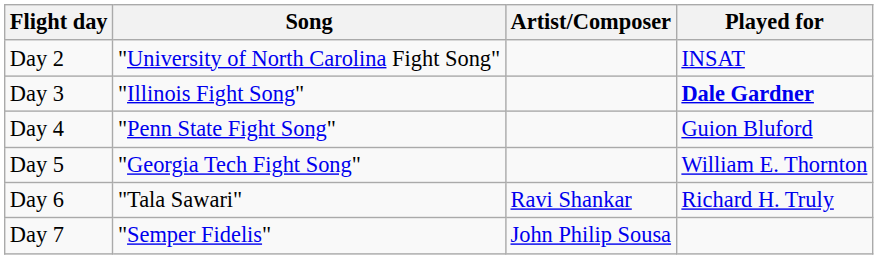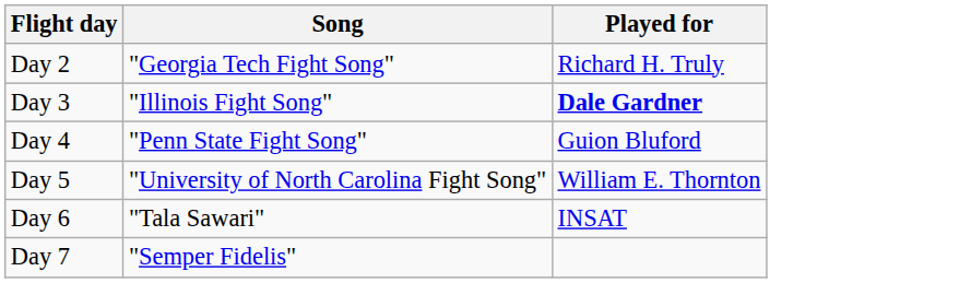- column: Artist/Composer | Ravi Shankar | John Philip Sousa
Day 2 | Song: "University of North Carolina Fight Song" -> "Georgia Tech Fight Song"
Day 2 | Played for: INSAT -> Richard H. Truly
Day 5 | Song: "Georgia Tech Fight Song" -> "University of North Carolina Fight Song"
Day 6 | Played for: Richard H. Truly -> INSAT
